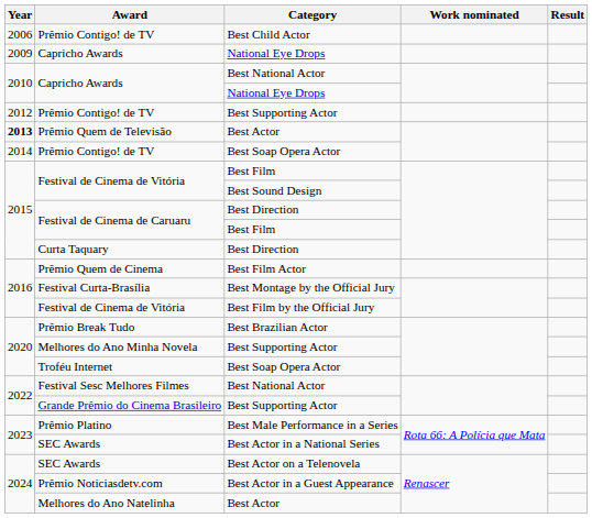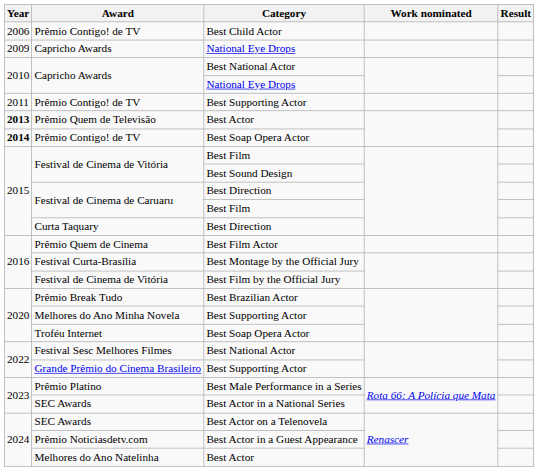Prêmio Contigo! de TV / Best Supporting Actor | Year: 2012 -> 2011
Prêmio Contigo! de TV / Best Soap Opera Actor | Year: normal -> bold
